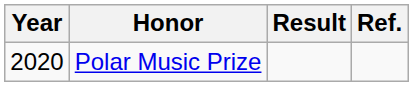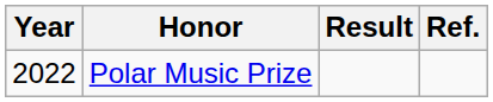Polar Music Prize | Year: 2020 -> 2022
